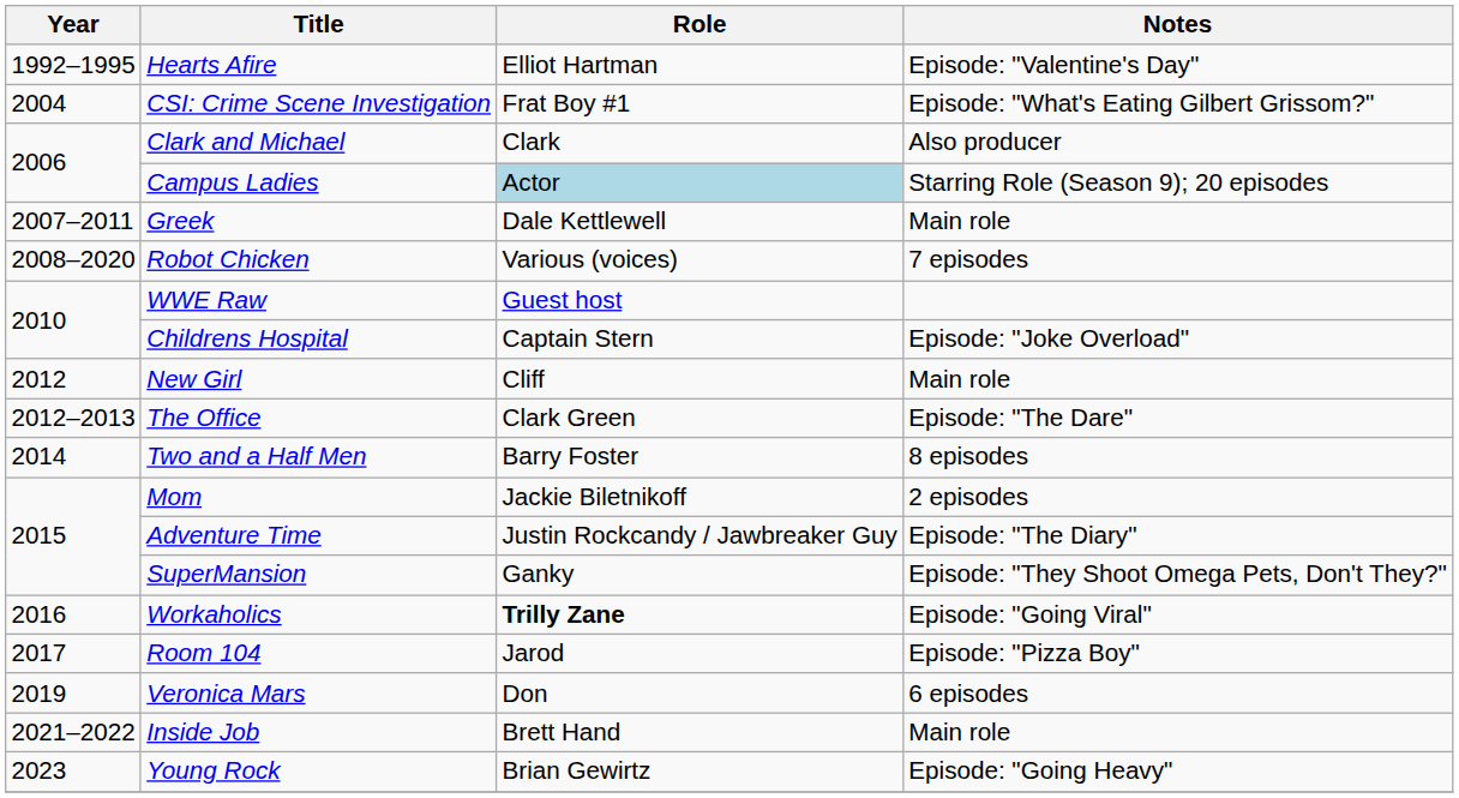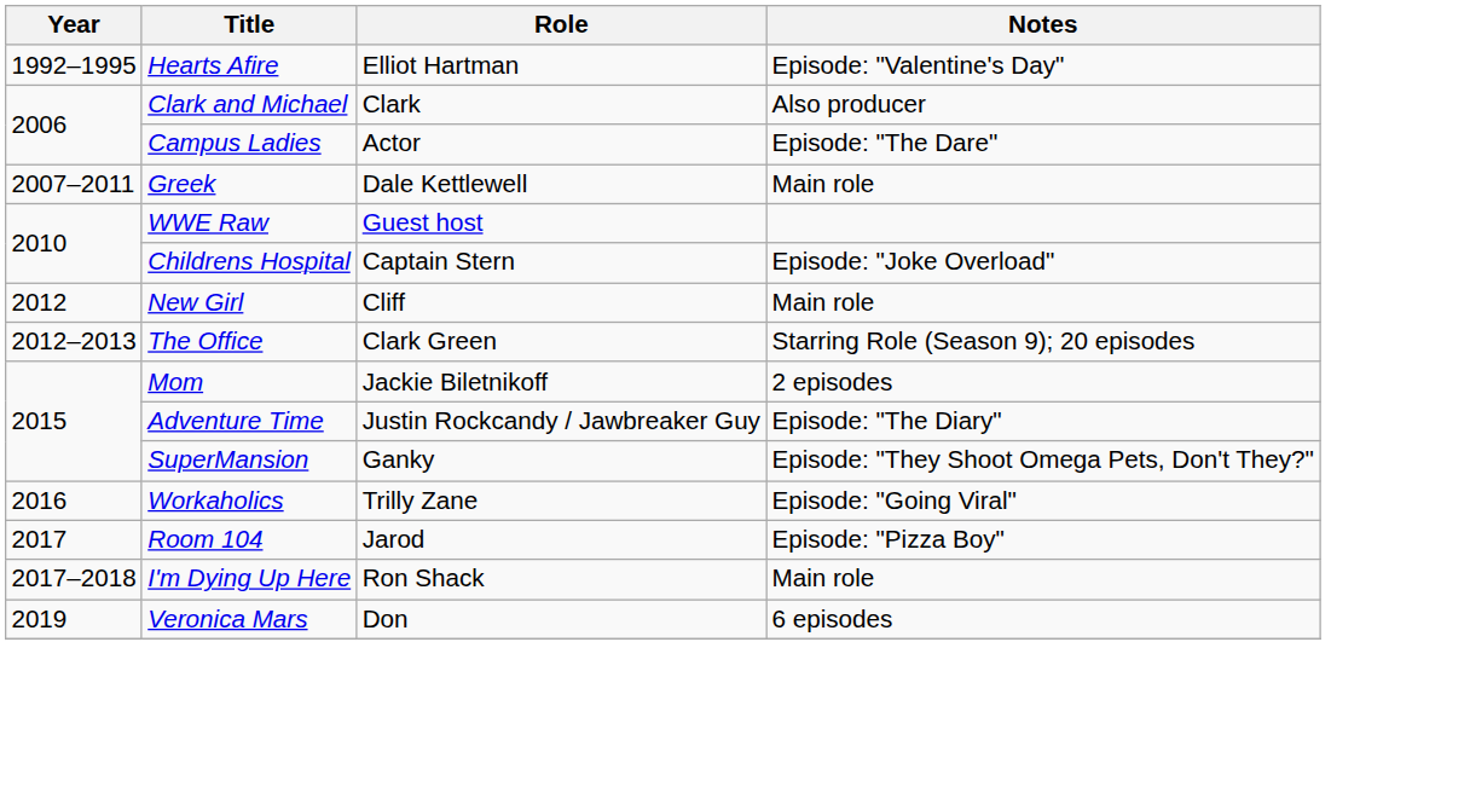- row: 2004 | CSI: Crime Scene Investigation | Frat Boy #1 | Episode: "What's Eating Gilbert Grissom?"
Campus Ladies | Role: lightblue background -> no background
Campus Ladies | Notes: Starring Role (Season 9); 20 episodes -> Episode: "The Dare"
- row: 2008–2020 | Robot Chicken | Various (voices) | 7 episodes
The Office | Notes: Episode: "The Dare" -> Starring Role (Season 9); 20 episodes
- row: 2014 | Two and a Half Men | Barry Foster | 8 episodes
Workaholics | Role: bold -> normal
+ row: 2017–2018 | I'm Dying Up Here | Ron Shack | Main role
- row: 2021–2022 | Inside Job | Brett Hand | Main role
- row: 2023 | Young Rock | Brian Gewirtz | Episode: "Going Heavy"
